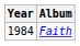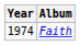Faith | Year: 1984 -> 1974
